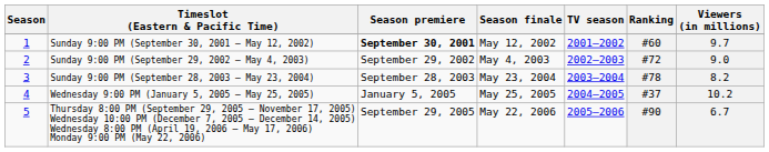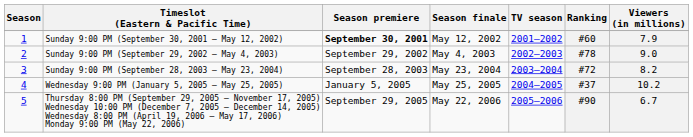Sunday 9:00 PM (September 30, 2001 – May 12, 2002) | Viewers (in millions): 9.7 -> 7.9
Sunday 9:00 PM (September 29, 2002 – May 4, 2003) | Ranking: #72 -> #78
Sunday 9:00 PM (September 28, 2003 – May 23, 2004) | Ranking: #78 -> #72
